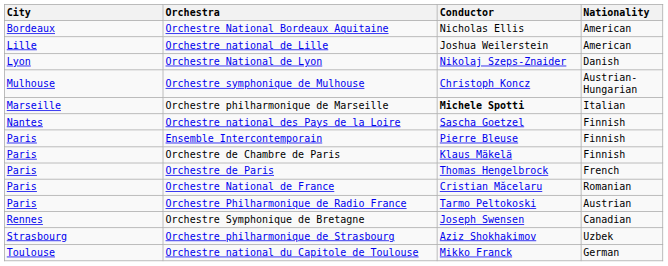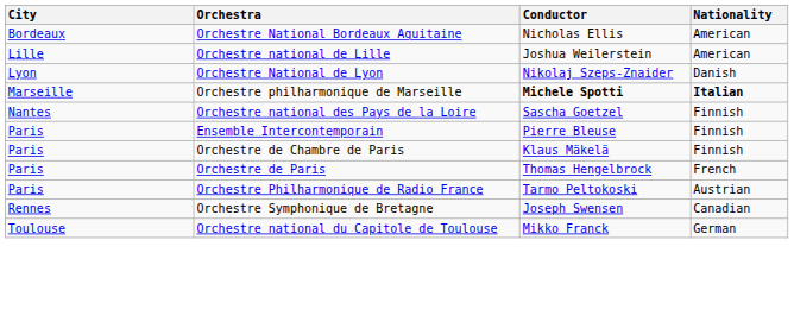- row: Mulhouse | Orchestre symphonique de Mulhouse | Christoph Koncz | Austrian-Hungarian
Orchestre philharmonique de Marseille | Nationality: normal -> bold
- row: Paris | Orchestre National de France | Cristian Măcelaru | Romanian
- row: Strasbourg | Orchestre philharmonique de Strasbourg | Aziz Shokhakimov | Uzbek
